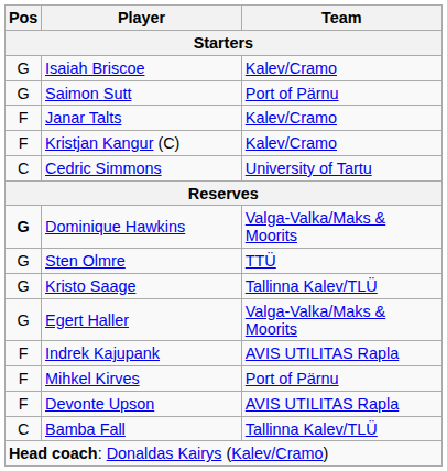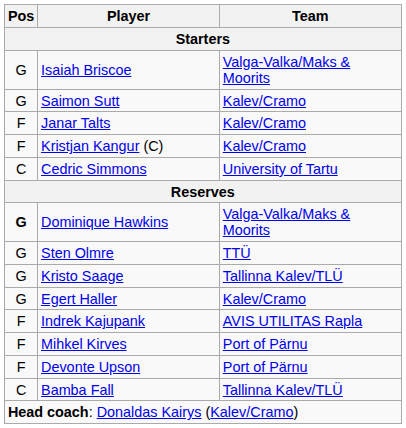Isaiah Briscoe | Team: Kalev/Cramo -> Valga-Valka/Maks & Moorits
Saimon Sutt | Team: Port of Pärnu -> Kalev/Cramo
Egert Haller | Team: Valga-Valka/Maks & Moorits -> Kalev/Cramo
Devonte Upson | Team: AVIS UTILITAS Rapla -> Port of Pärnu
